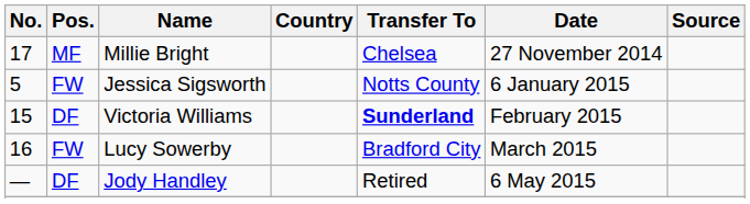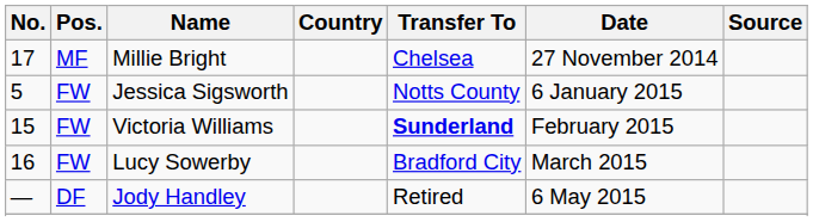Victoria Williams | Pos.: DF -> FW
